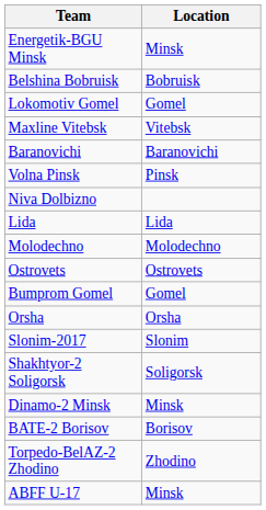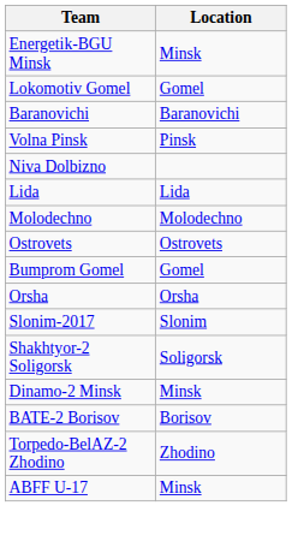- row: Belshina Bobruisk | Bobruisk
- row: Maxline Vitebsk | Vitebsk
